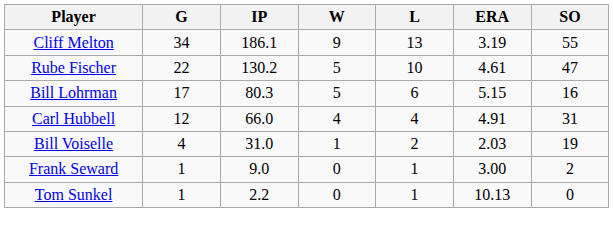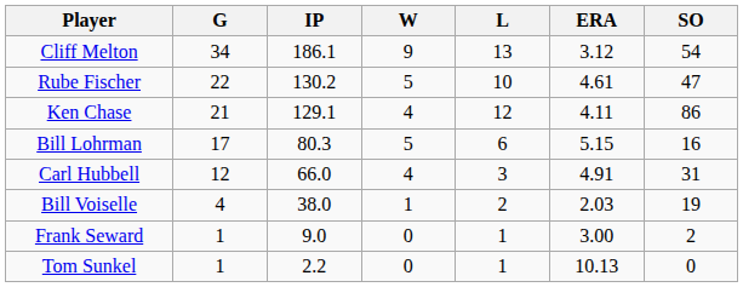Cliff Melton | ERA: 3.19 -> 3.12
Cliff Melton | SO: 55 -> 54
+ row: Ken Chase | 21 | 129.1 | 4 | 12 | 4.11 | 86
Carl Hubbell | L: 4 -> 3
Bill Voiselle | IP: 31.0 -> 38.0
